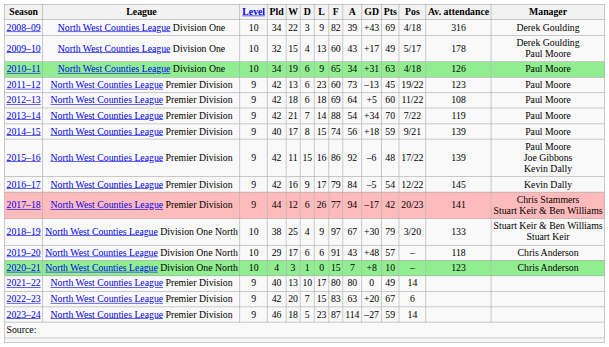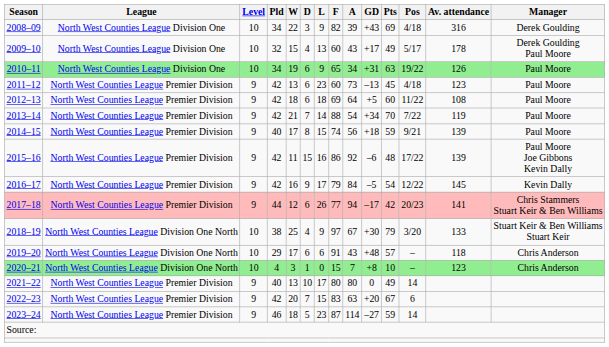2010–11 | Pos: 4/18 -> 19/22
2011–12 | Pos: 19/22 -> 4/18
